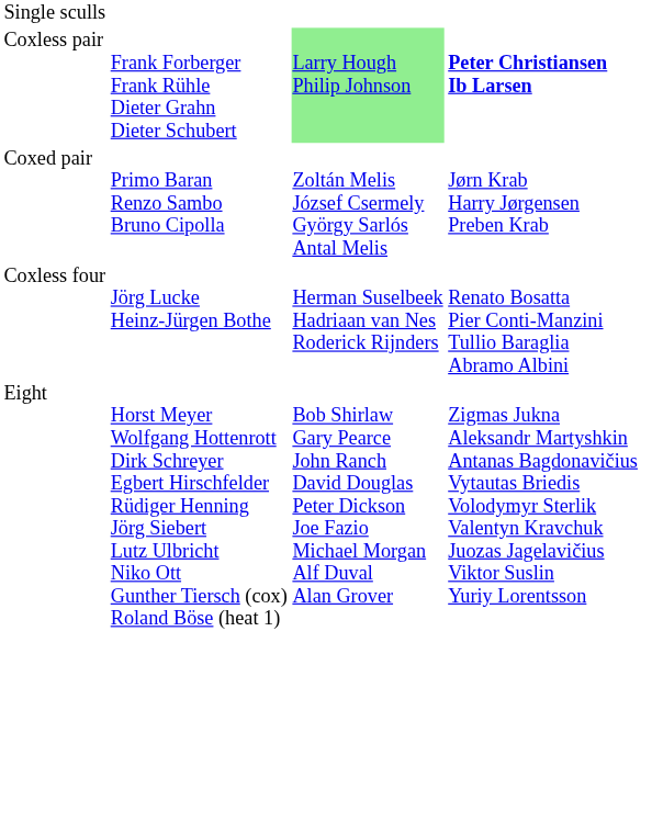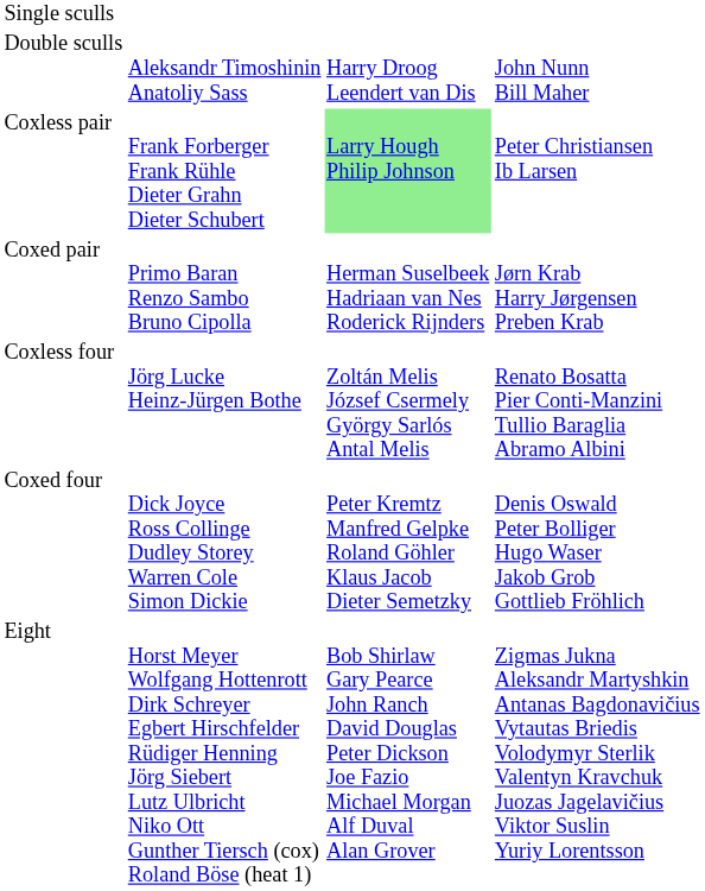+ row: Double sculls | Aleksandr Timoshinin Anatoliy Sass | Harry Droog Leendert van Dis | John Nunn Bill Maher
Coxless pair | column 4: bold -> normal
Coxed pair | column 3: Zoltán Melis József Csermely György Sarlós Antal Melis -> Herman Suselbeek Hadriaan van Nes Roderick Rijnders
Coxless four | column 3: Herman Suselbeek Hadriaan van Nes Roderick Rijnders -> Zoltán Melis József Csermely György Sarlós Antal Melis
+ row: Coxed four | Dick Joyce Ross Collinge Dudley Storey Warren Cole Simon Dickie | Peter Kremtz Manfred Gelpke Roland Göhler Klaus Jacob Dieter Semetzky | Denis Oswald Peter Bolliger Hugo Waser Jakob Grob Gottlieb Fröhlich
